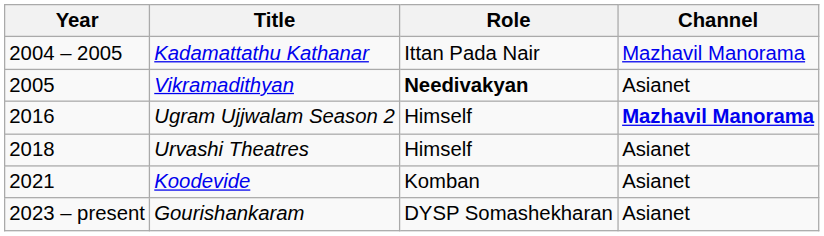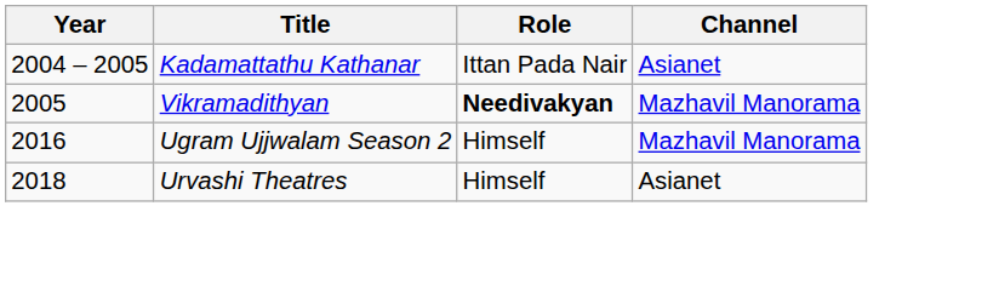Kadamattathu Kathanar | Channel: Mazhavil Manorama -> Asianet
Vikramadithyan | Channel: Asianet -> Mazhavil Manorama
Ugram Ujjwalam Season 2 | Channel: bold -> normal
- row: 2021 | Koodevide | Komban | Asianet
- row: 2023 – present | Gourishankaram | DYSP Somashekharan | Asianet
